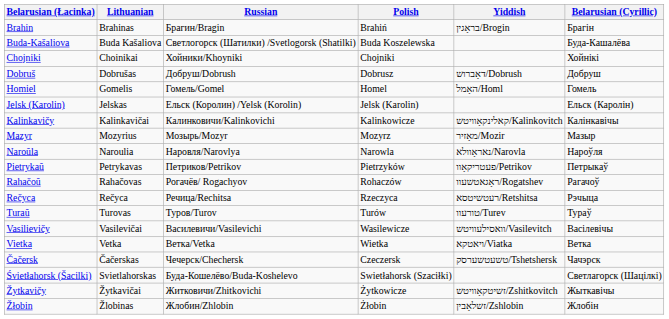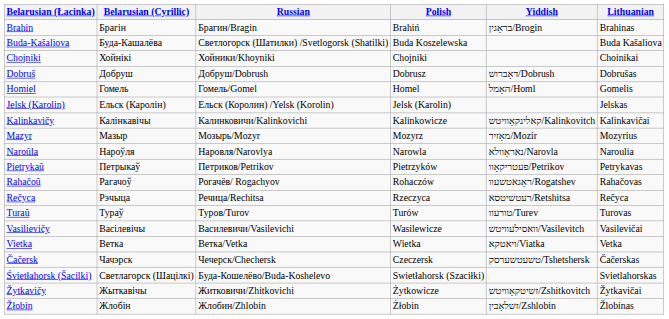columns swapped: Belarusian (Cyrillic) <-> Lithuanian
